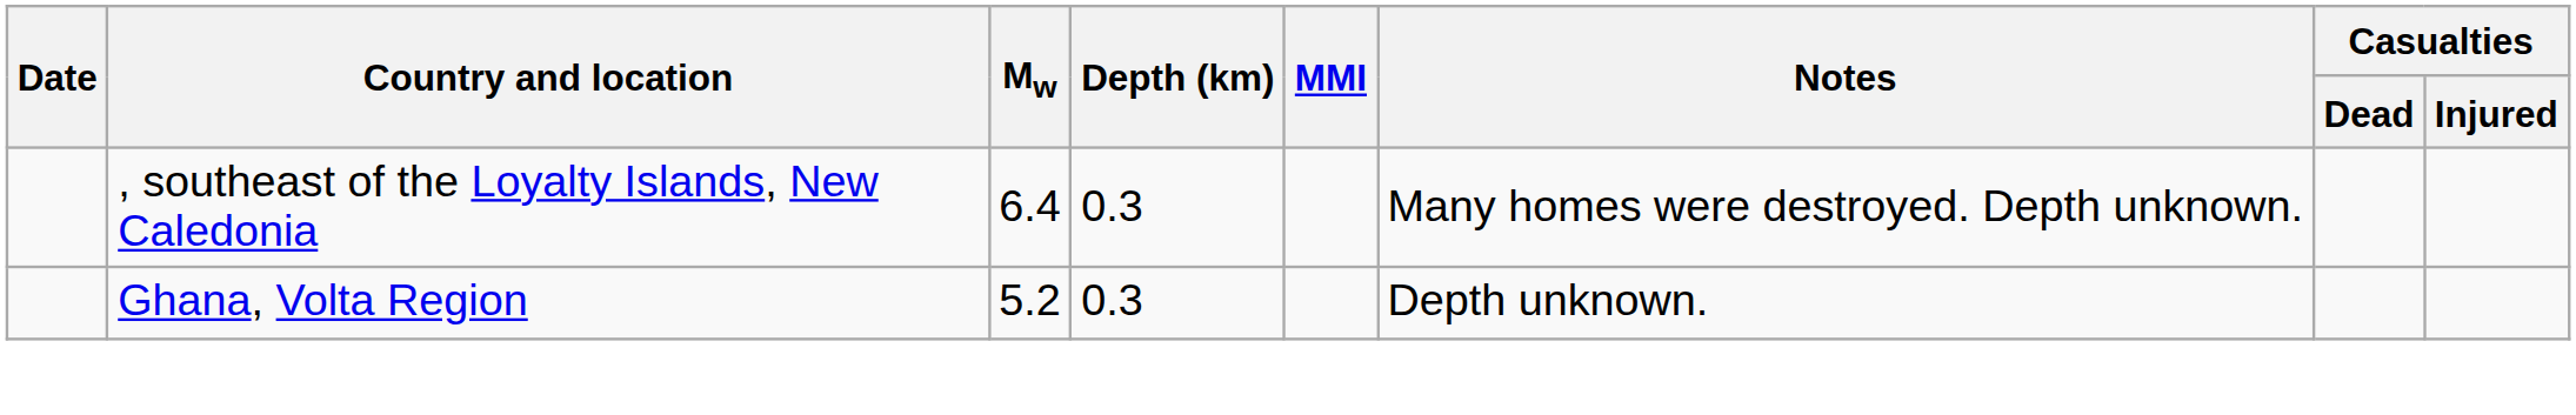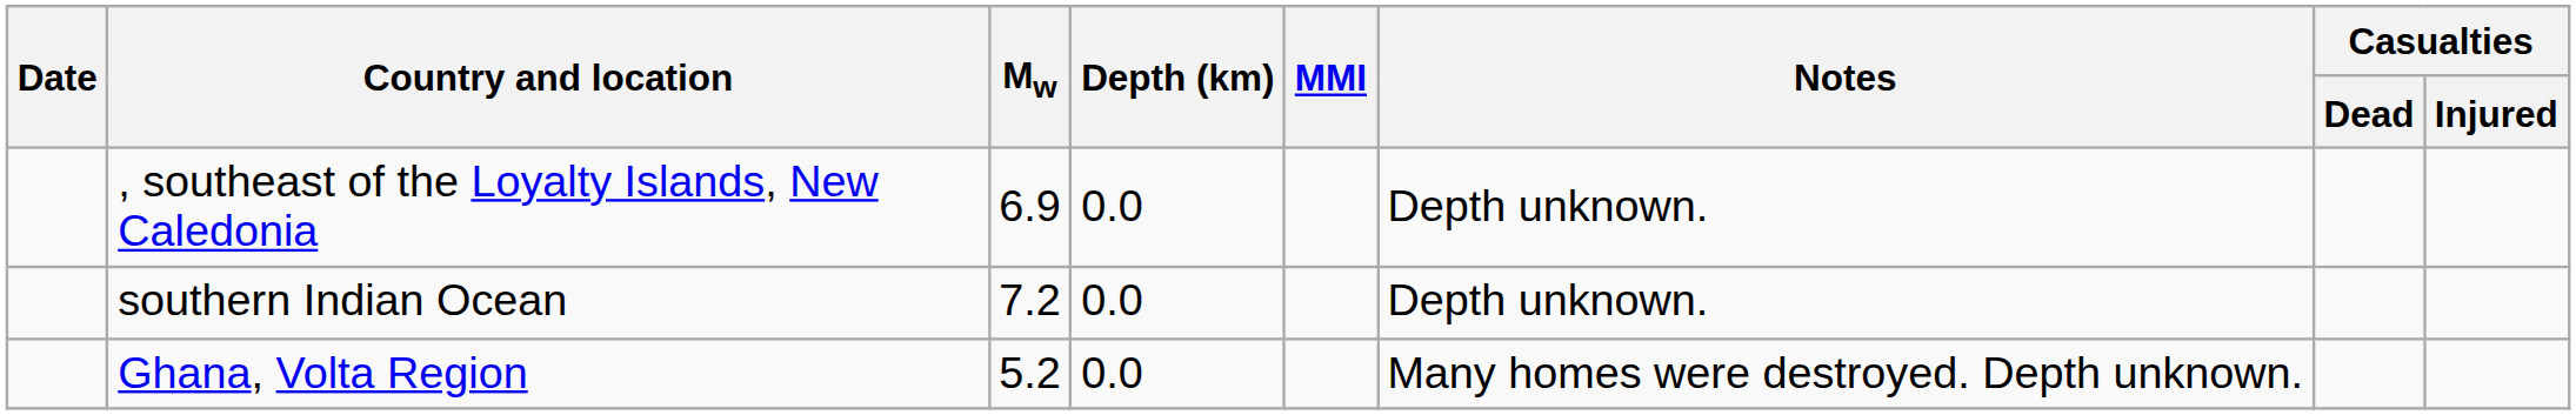, southeast of the Loyalty Islands, New Caledonia | Mw: 6.4 -> 6.9
, southeast of the Loyalty Islands, New Caledonia | Depth (km): 0.3 -> 0.0
, southeast of the Loyalty Islands, New Caledonia | Notes: Many homes were destroyed. Depth unknown. -> Depth unknown.
+ row: southern Indian Ocean | 7.2 | 0.0 | Depth unknown.
Ghana, Volta Region | Depth (km): 0.3 -> 0.0
Ghana, Volta Region | Notes: Depth unknown. -> Many homes were destroyed. Depth unknown.
